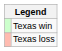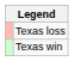rows swapped: Texas win <-> Texas loss
